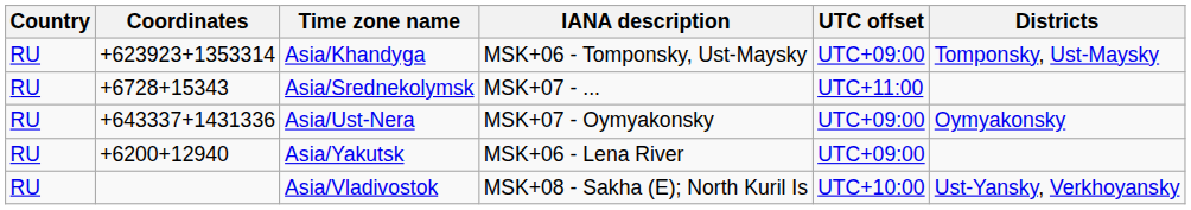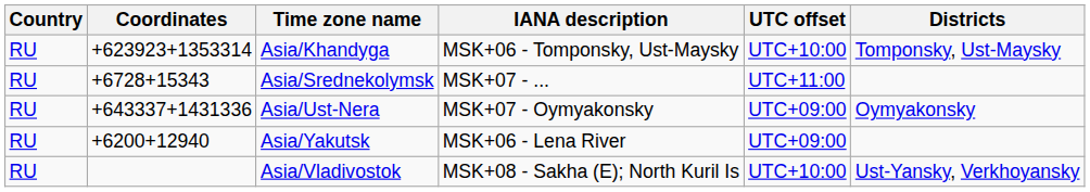Asia/Khandyga | UTC offset: UTC+09:00 -> UTC+10:00
